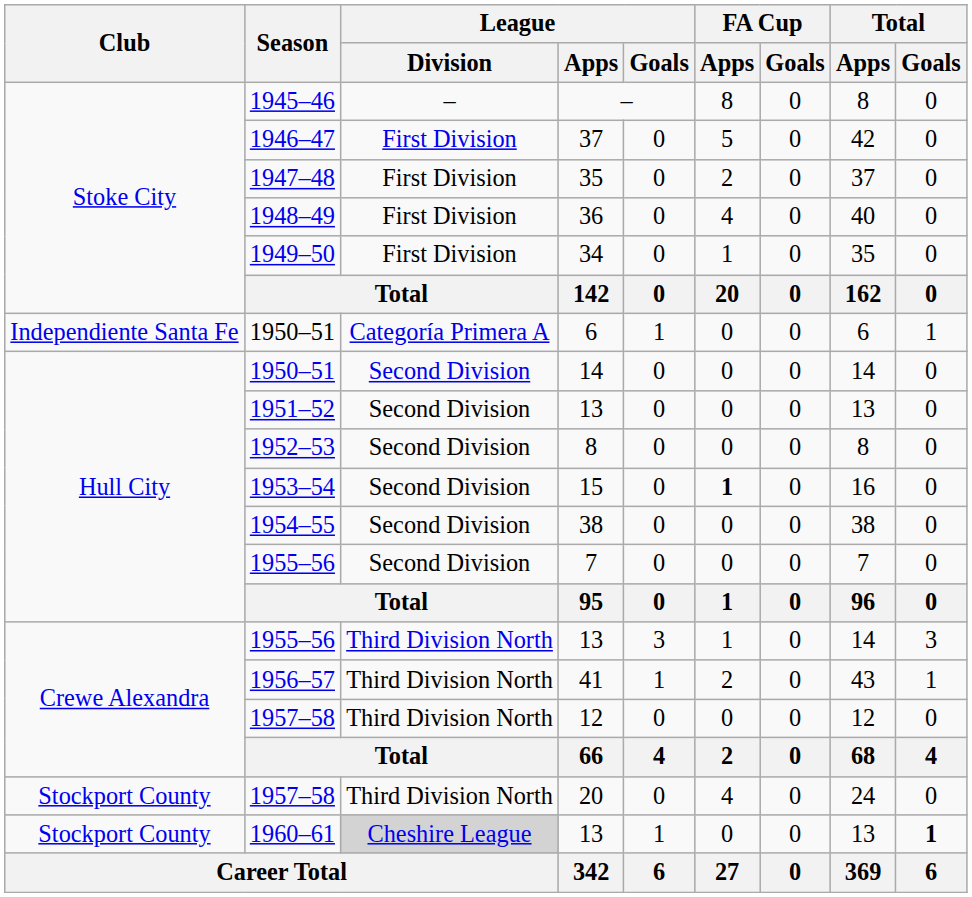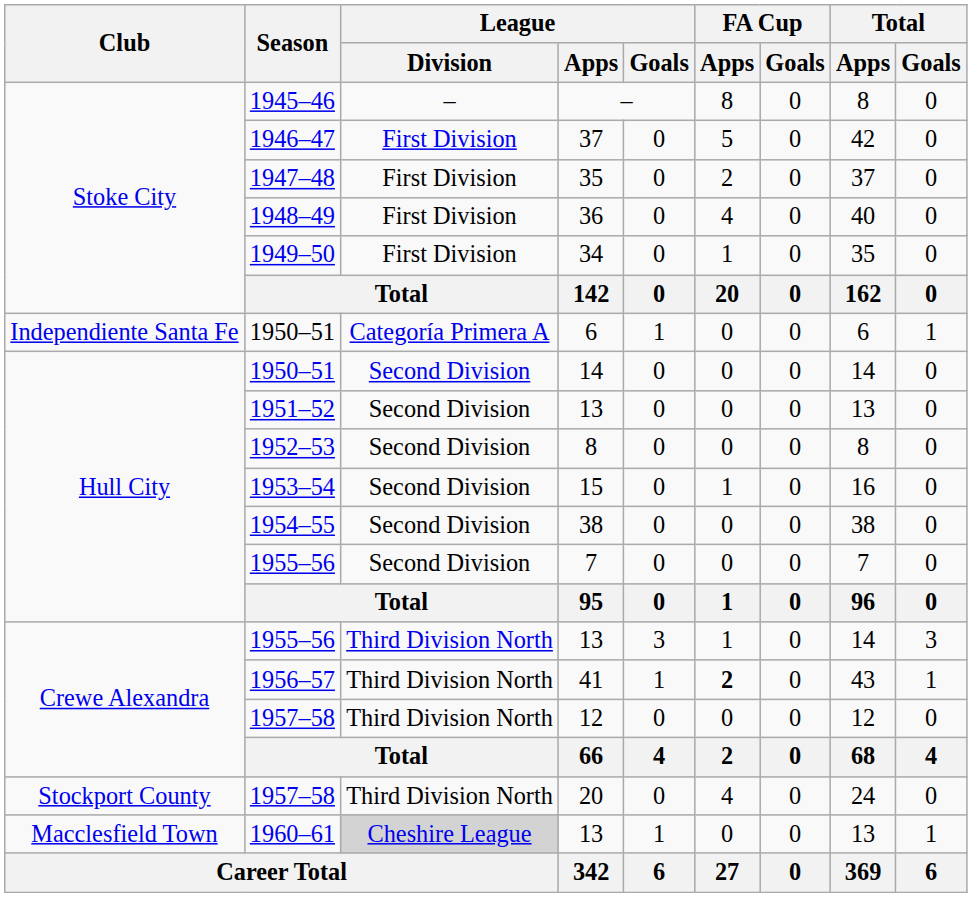15 | FA Cup / Apps: bold -> normal
41 | FA Cup / Apps: normal -> bold
1960–61 / 13 | Club: Stockport County -> Macclesfield Town
1960–61 / 13 | Total / Goals: bold -> normal
